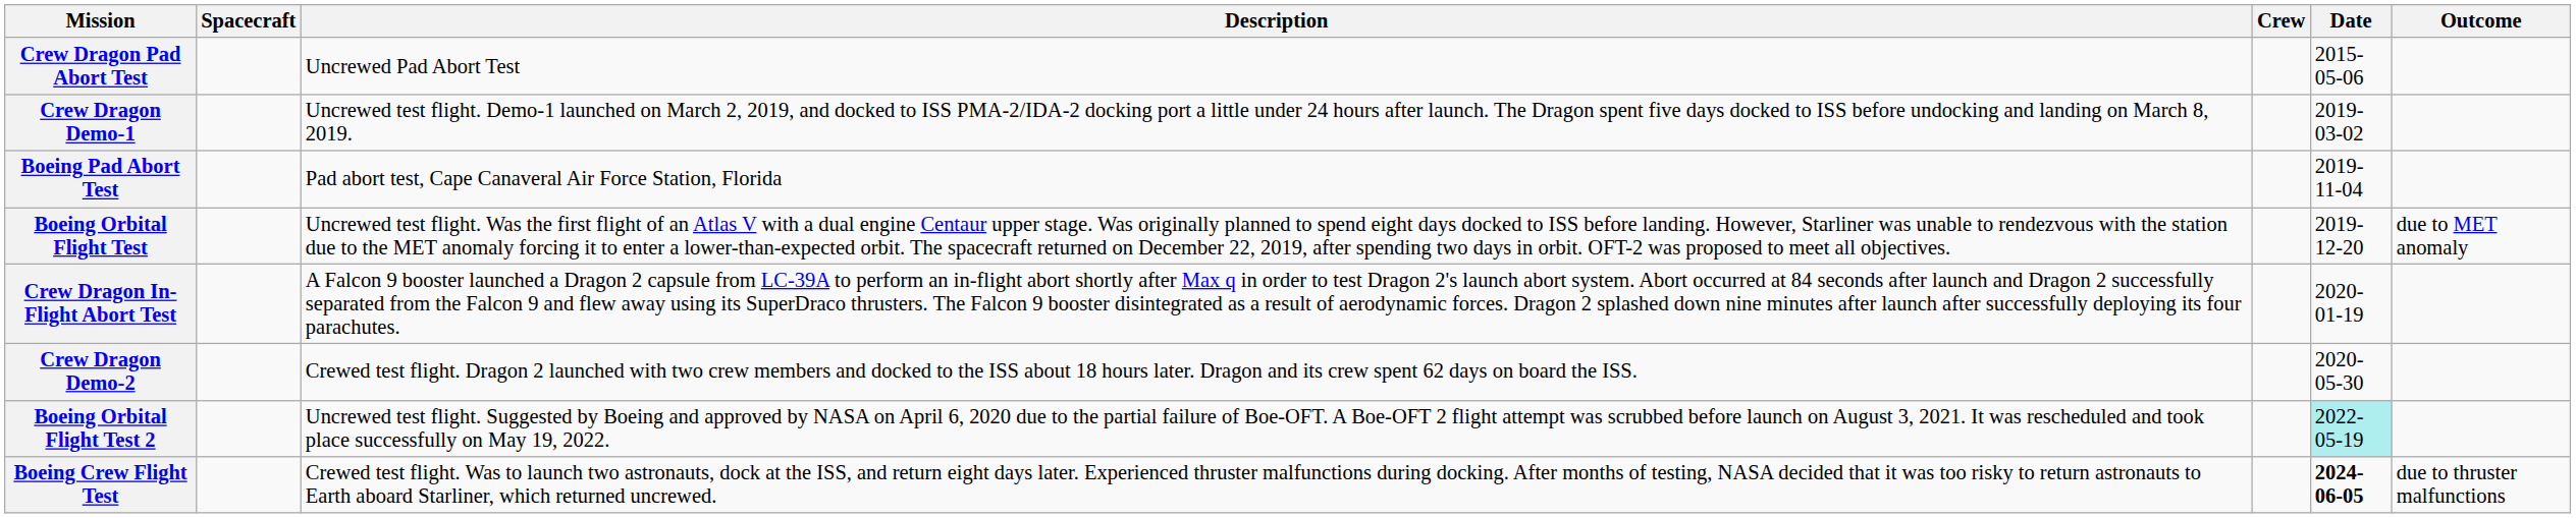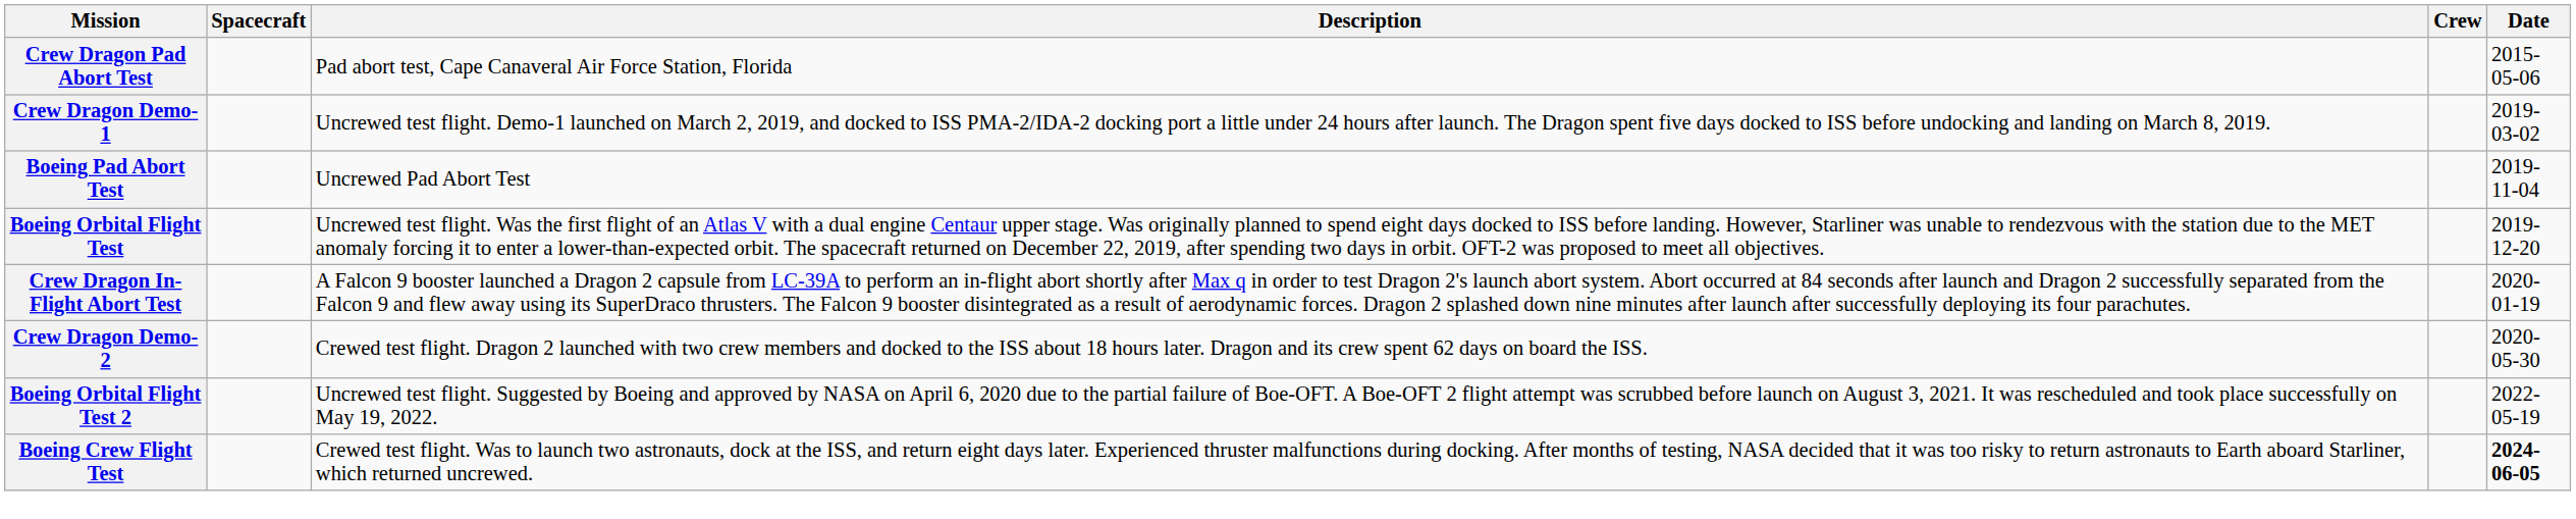- column: Outcome | due to MET anomaly | due to thruster malfunctions
Crew Dragon Pad Abort Test | Description: Uncrewed Pad Abort Test -> Pad abort test, Cape Canaveral Air Force Station, Florida
Boeing Pad Abort Test | Description: Pad abort test, Cape Canaveral Air Force Station, Florida -> Uncrewed Pad Abort Test
Boeing Orbital Flight Test 2 | Date: paleturquoise background -> no background
